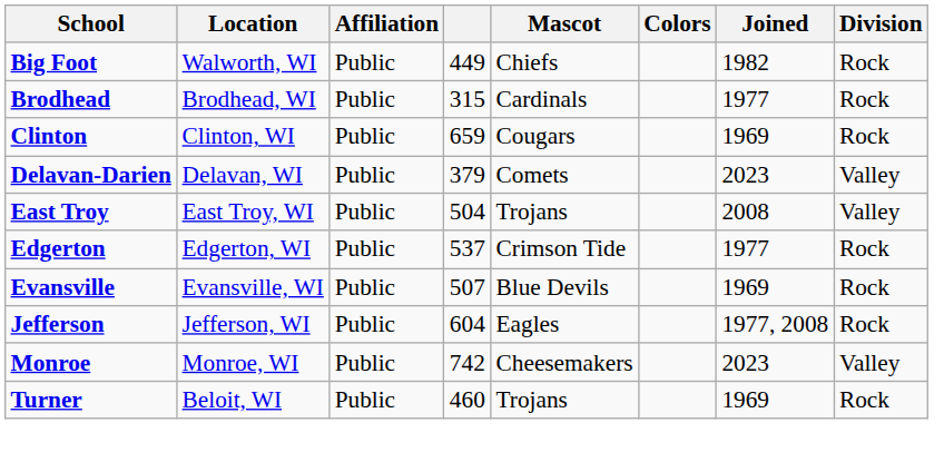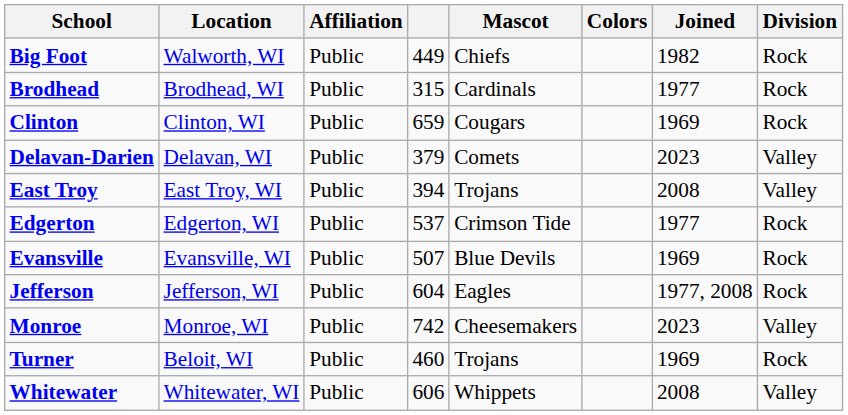East Troy | column 4: 504 -> 394
+ row: Whitewater | Whitewater, WI | Public | 606 | Whippets | 2008 | Valley
